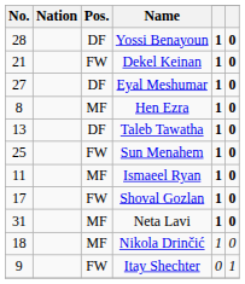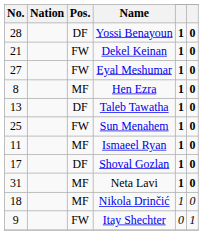Eyal Meshumar | Pos.: DF -> FW
Shoval Gozlan | Pos.: FW -> DF
